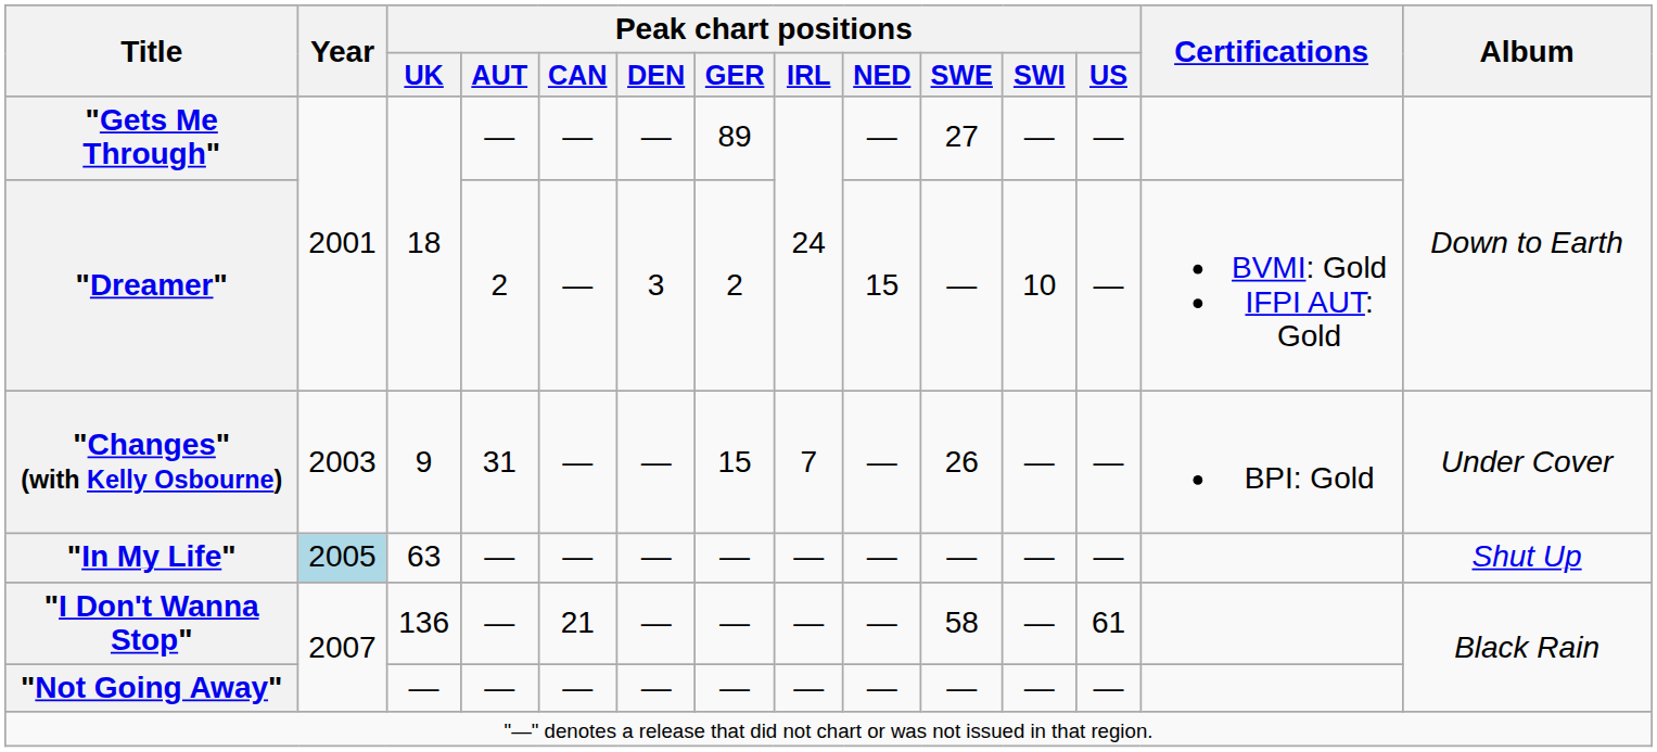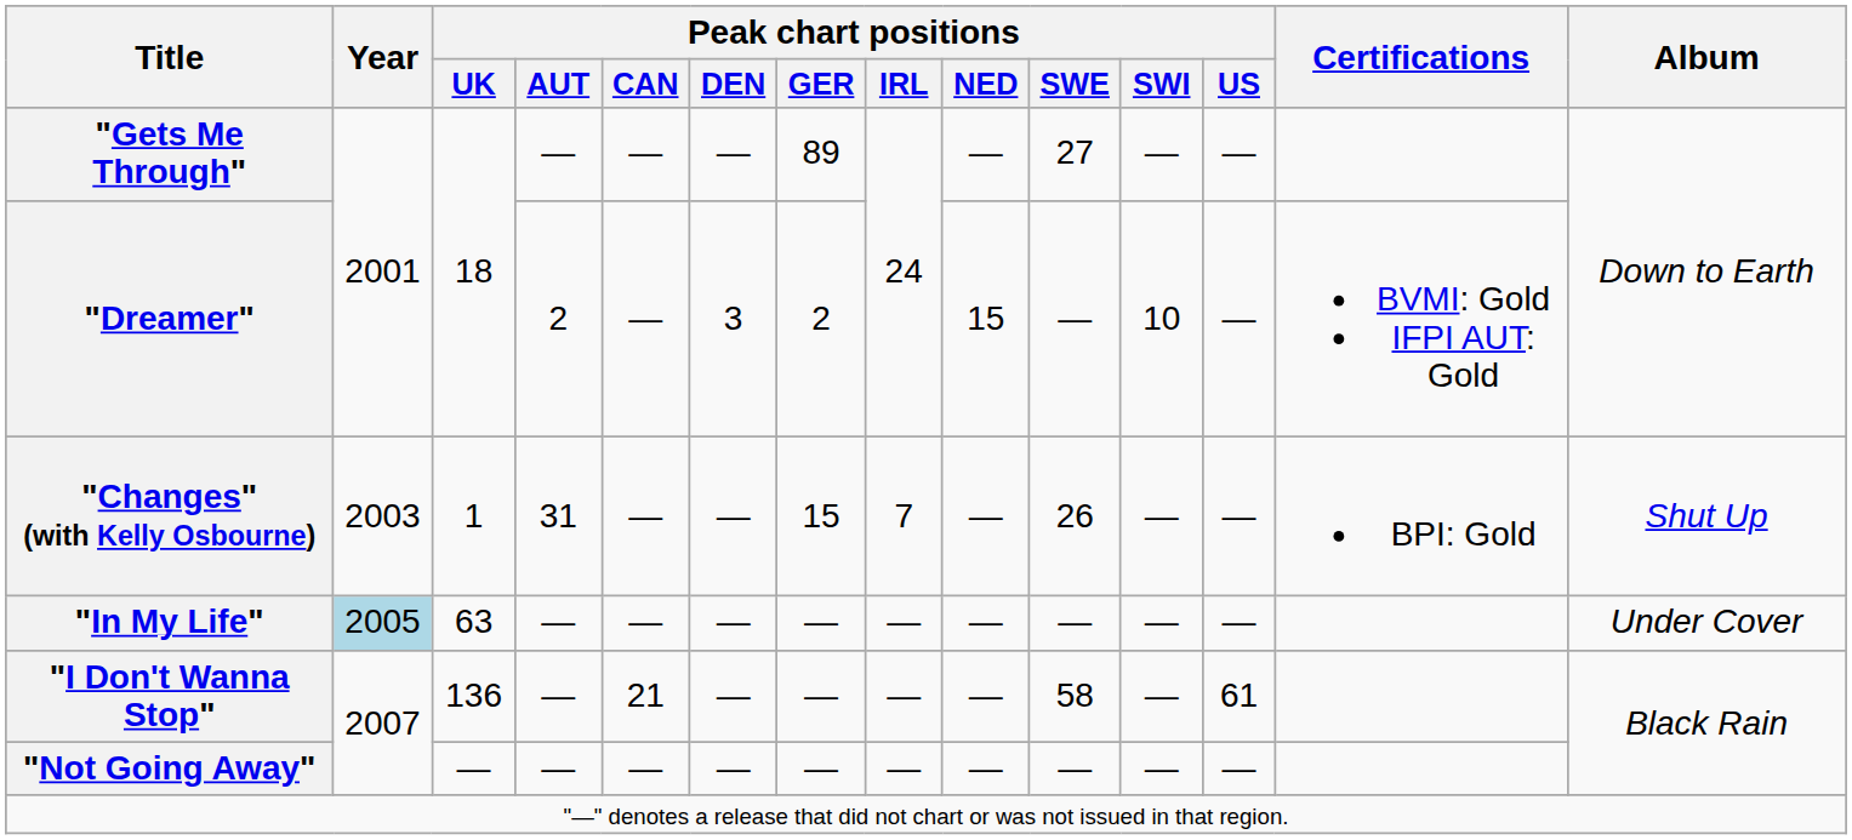"Changes" (with Kelly Osbourne) | Peak chart positions / UK: 9 -> 1
"Changes" (with Kelly Osbourne) | Album: Under Cover -> Shut Up
"In My Life" | Album: Shut Up -> Under Cover
